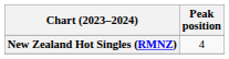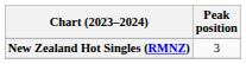New Zealand Hot Singles (RMNZ) | Peak position: 4 -> 3
